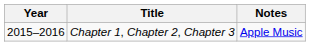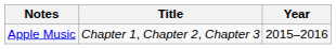columns swapped: Year <-> Notes
